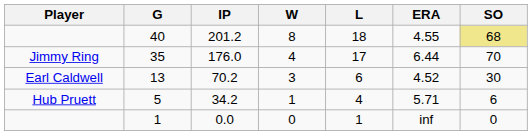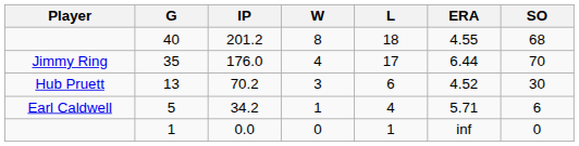40 | SO: khaki background -> no background
13 | Player: Earl Caldwell -> Hub Pruett
5 | Player: Hub Pruett -> Earl Caldwell
